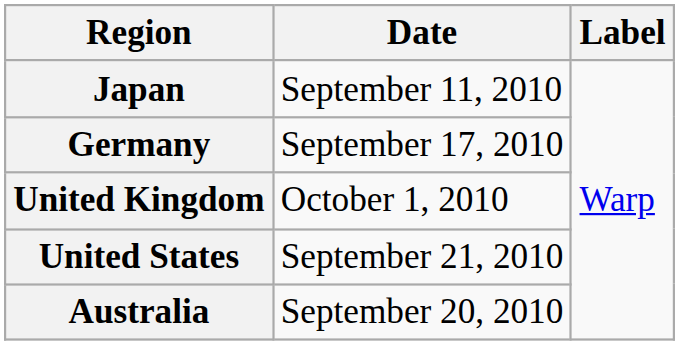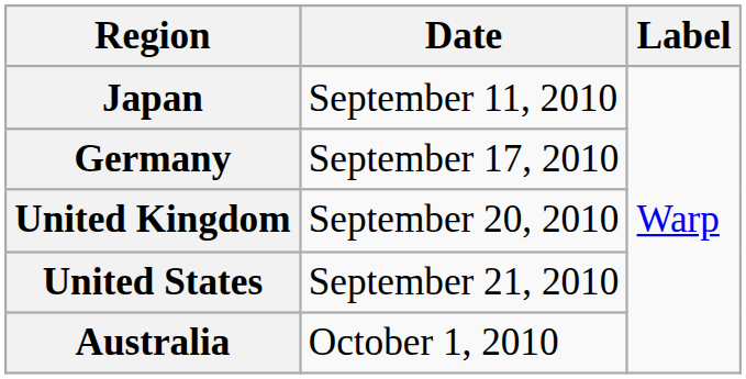United Kingdom | Date: October 1, 2010 -> September 20, 2010
Australia | Date: September 20, 2010 -> October 1, 2010
